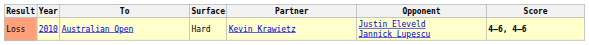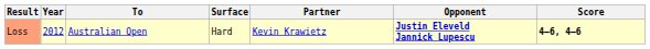Loss | Year: 2010 -> 2012
Loss | Opponent: normal -> bold
